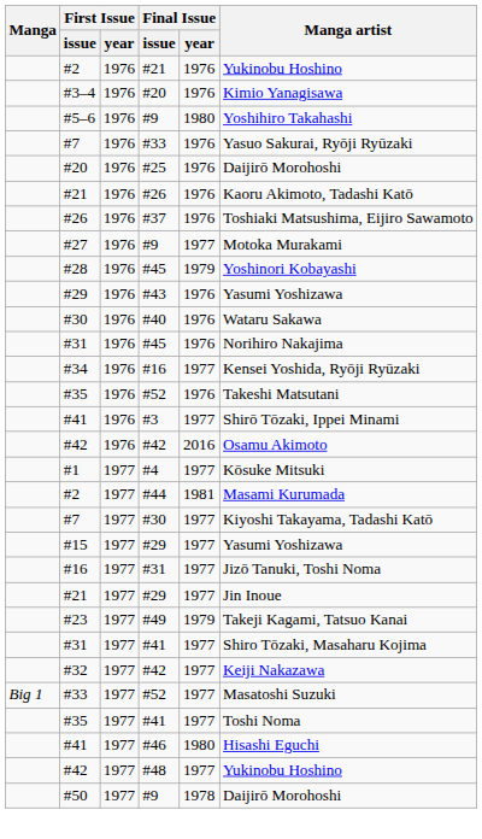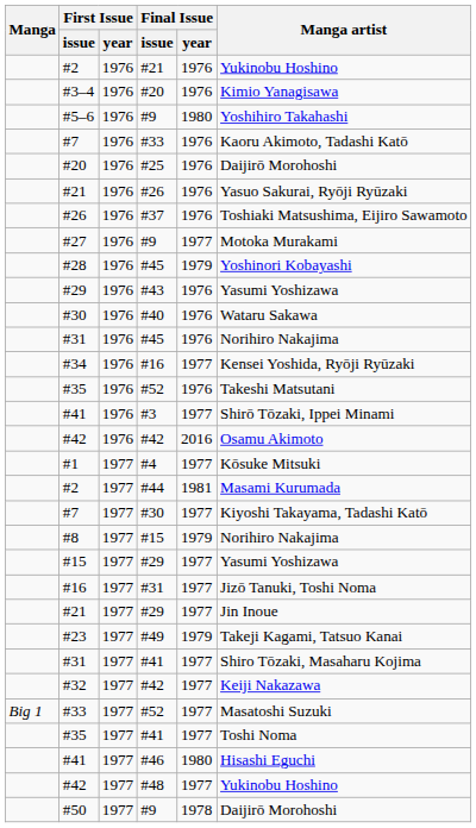#7 / #33 | Manga artist: Yasuo Sakurai, Ryōji Ryūzaki -> Kaoru Akimoto, Tadashi Katō
#21 / #26 | Manga artist: Kaoru Akimoto, Tadashi Katō -> Yasuo Sakurai, Ryōji Ryūzaki
+ row: #8 | 1977 | #15 | 1979 | Norihiro Nakajima
